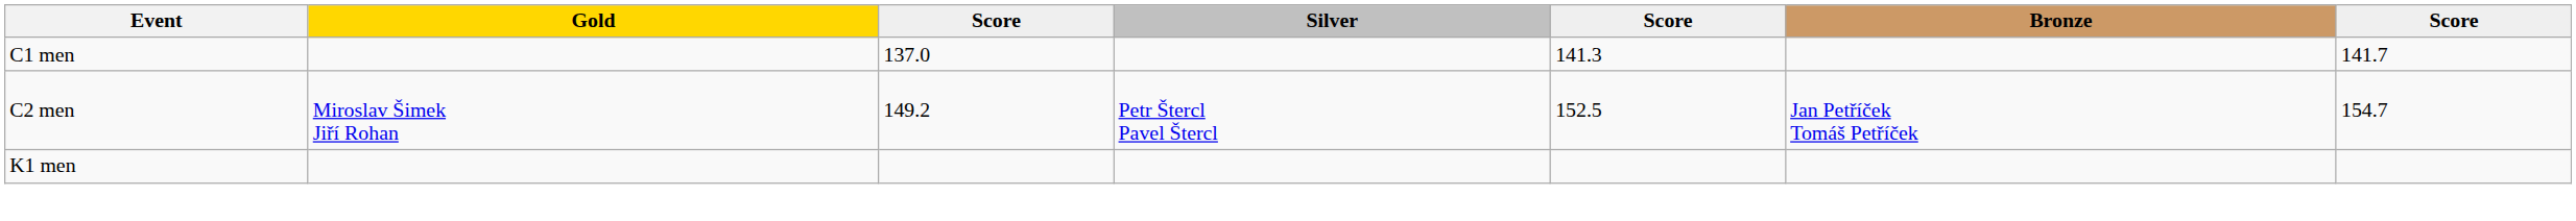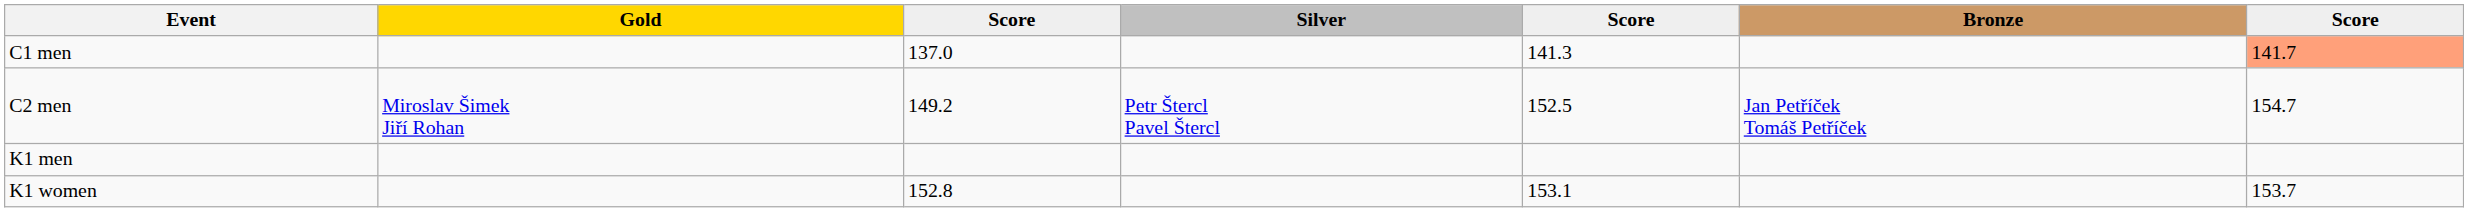C1 men | column 7: no background -> lightsalmon background
+ row: K1 women | 152.8 | 153.1 | 153.7
